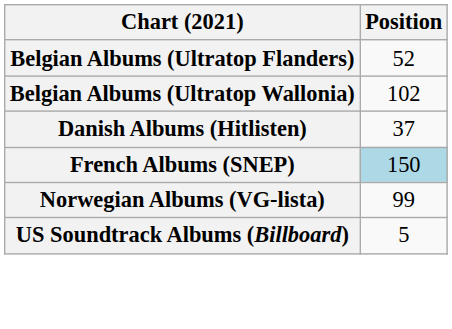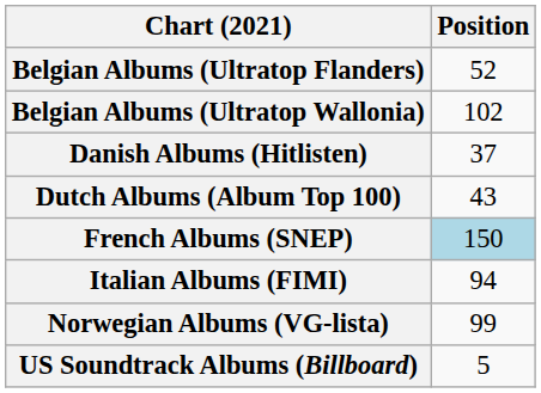+ row: Dutch Albums (Album Top 100) | 43
+ row: Italian Albums (FIMI) | 94
